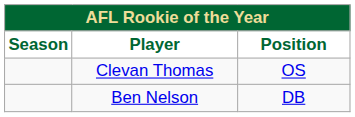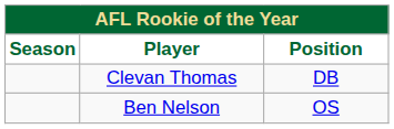Clevan Thomas | Position: OS -> DB
Ben Nelson | Position: DB -> OS
